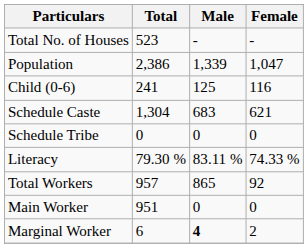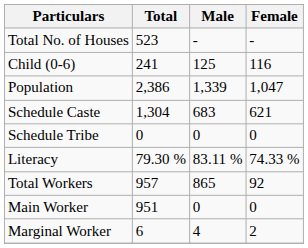rows swapped: Population <-> Child (0-6)
Marginal Worker | Male: bold -> normal
